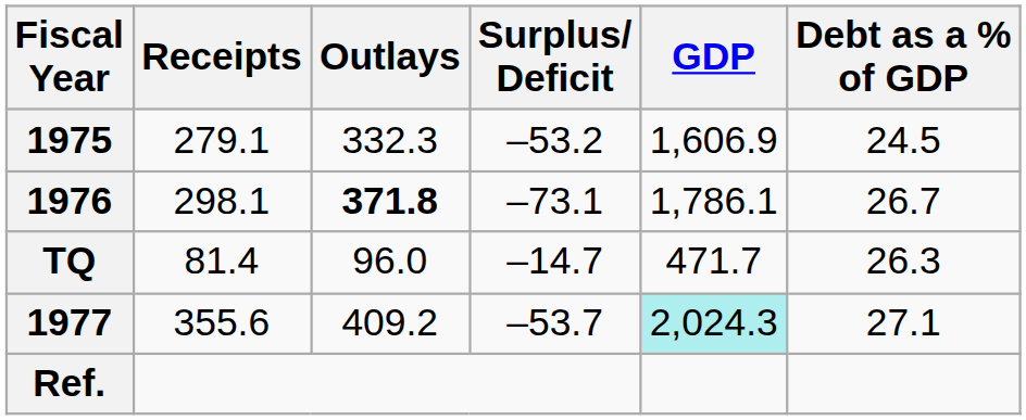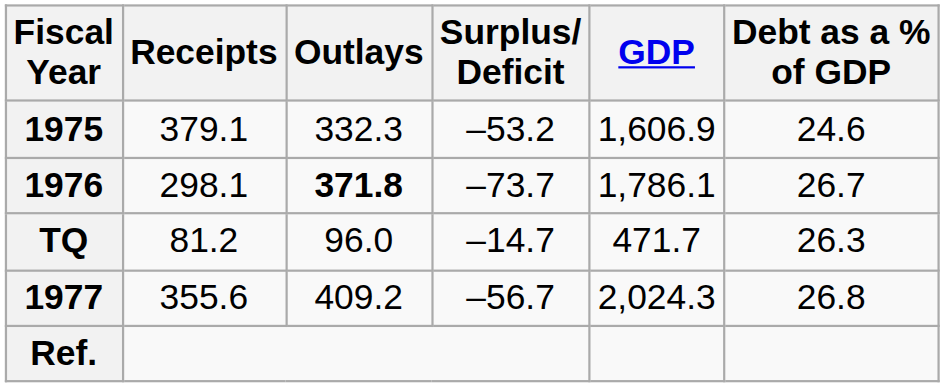1975 | Receipts: 279.1 -> 379.1
1975 | Debt as a % of GDP: 24.5 -> 24.6
1976 | Surplus/ Deficit: –73.1 -> –73.7
TQ | Receipts: 81.4 -> 81.2
1977 | Surplus/ Deficit: –53.7 -> –56.7
1977 | GDP: paleturquoise background -> no background
1977 | Debt as a % of GDP: 27.1 -> 26.8
